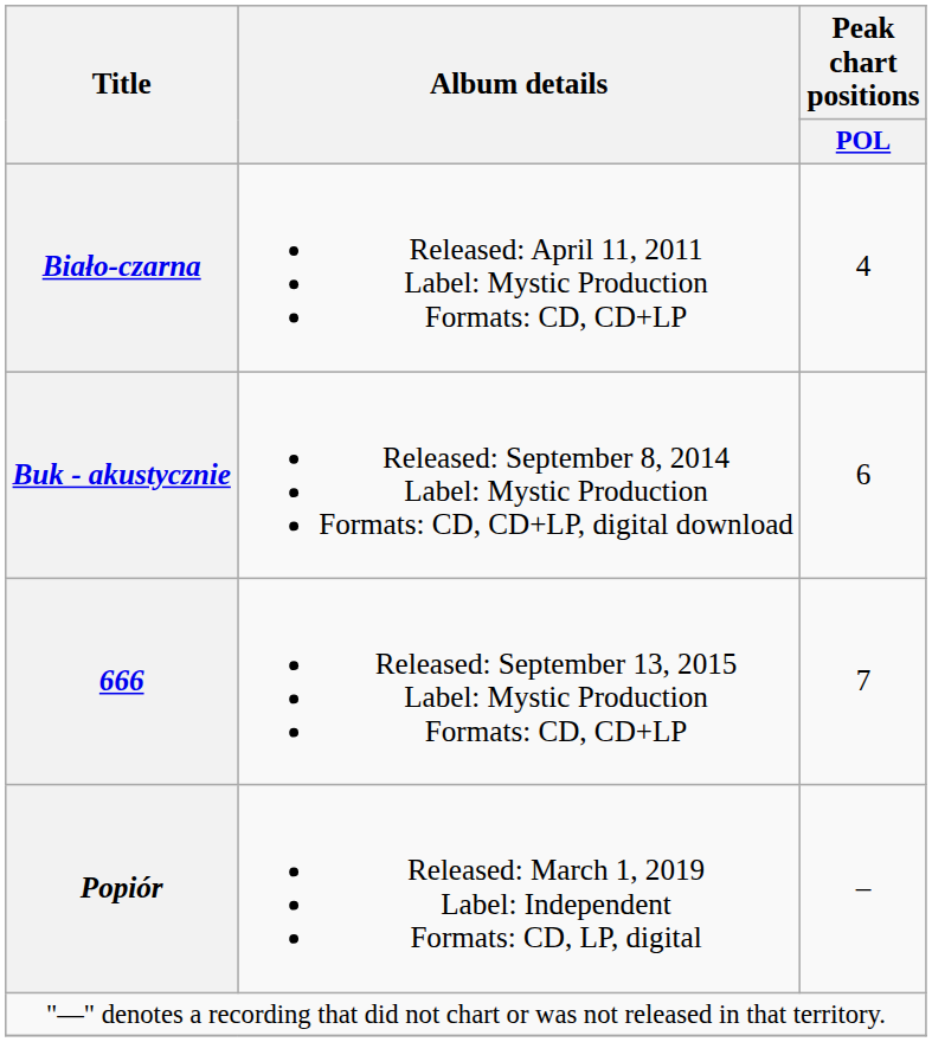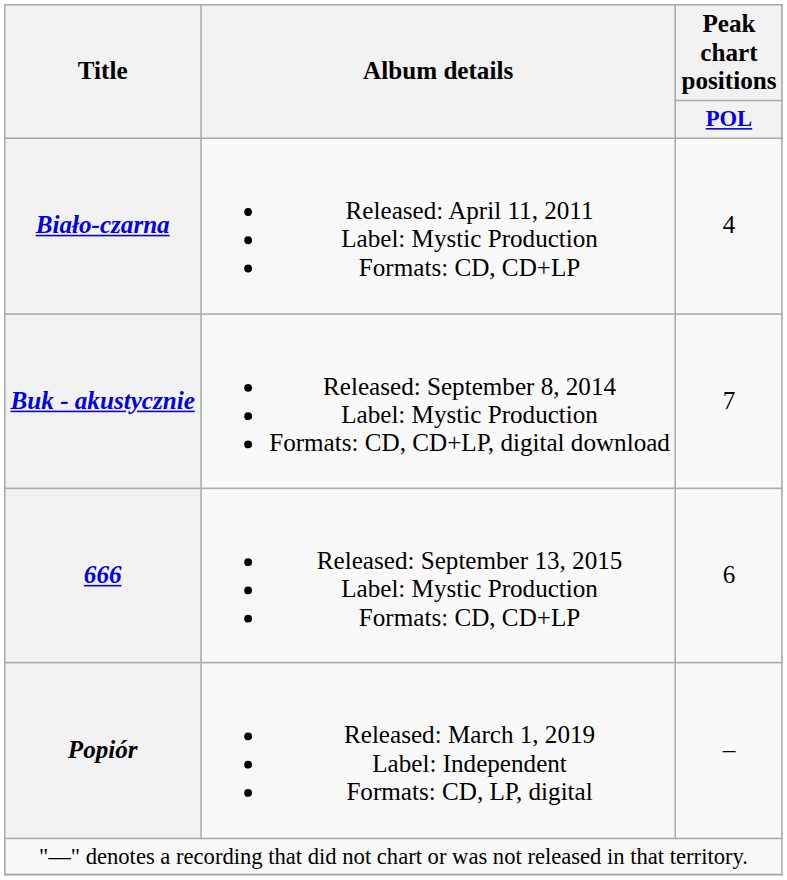Buk - akustycznie | Peak chart positions / POL: 6 -> 7
666 | Peak chart positions / POL: 7 -> 6
